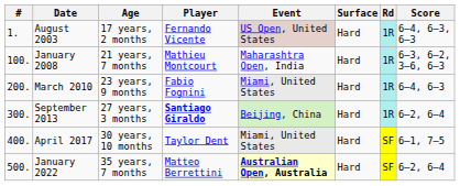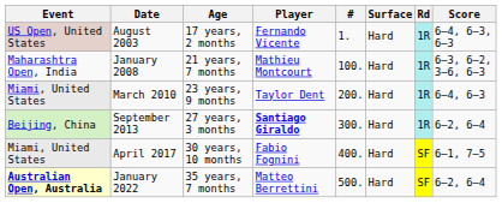columns swapped: # <-> Event
March 2010 | Player: Fabio Fognini -> Taylor Dent
April 2017 | Player: Taylor Dent -> Fabio Fognini
